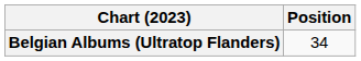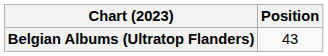Belgian Albums (Ultratop Flanders) | Position: 34 -> 43
